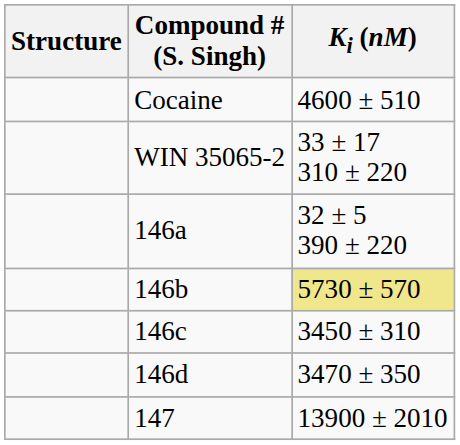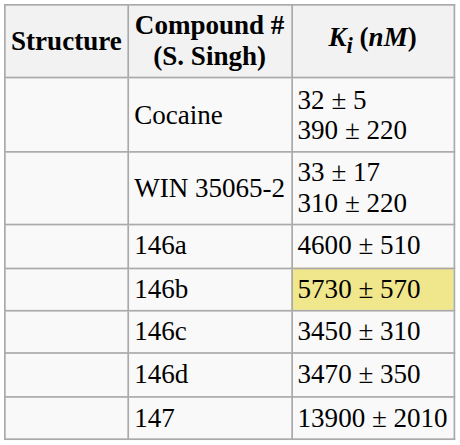Cocaine | Ki (nM): 4600 ± 510 -> 32 ± 5 390 ± 220
146a | Ki (nM): 32 ± 5 390 ± 220 -> 4600 ± 510
